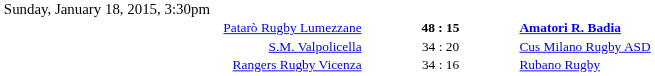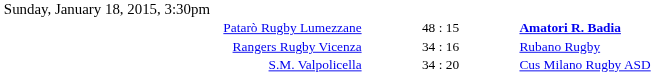Patarò Rugby Lumezzane | column 2: bold -> normal
rows swapped: Rangers Rugby Vicenza <-> S.M. Valpolicella
